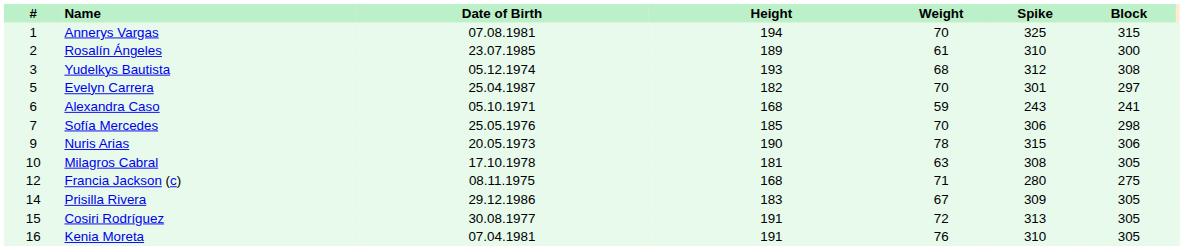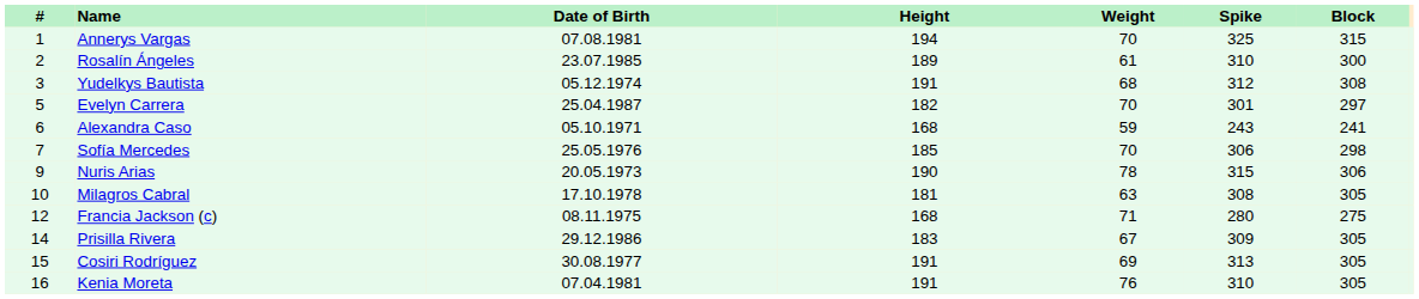Yudelkys Bautista | Height: 193 -> 191
Cosiri Rodríguez | Weight: 72 -> 69
